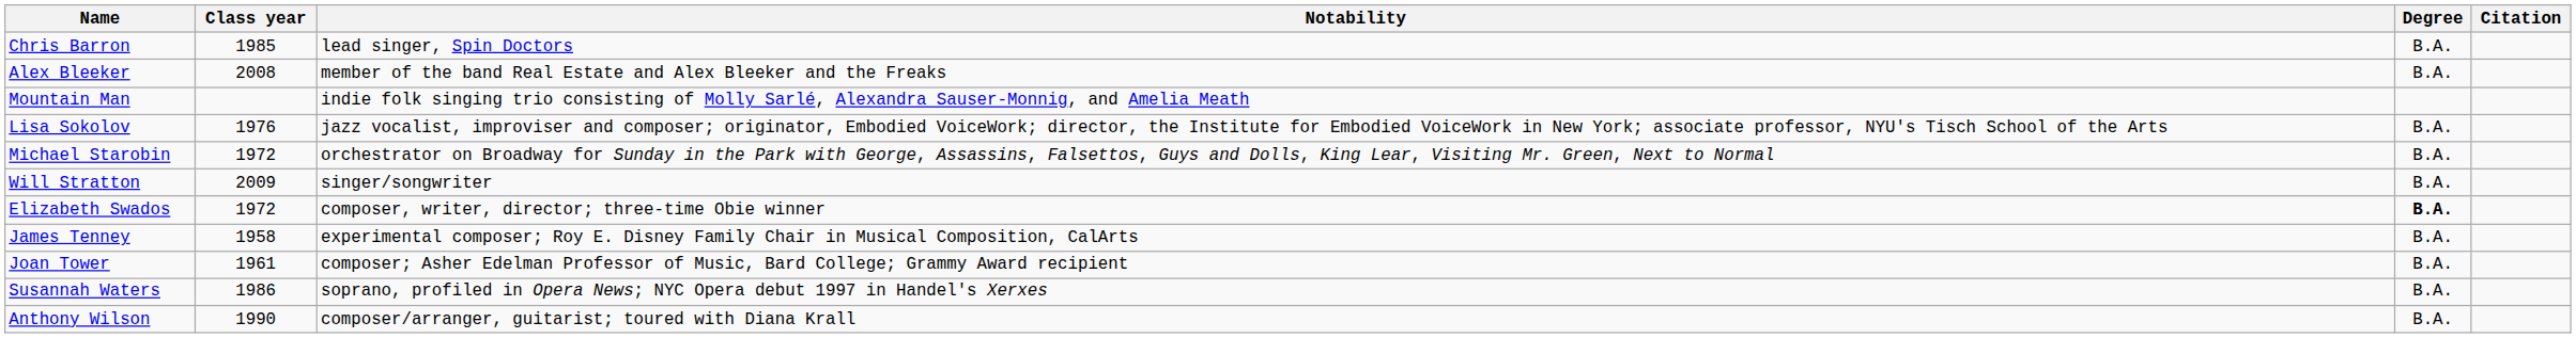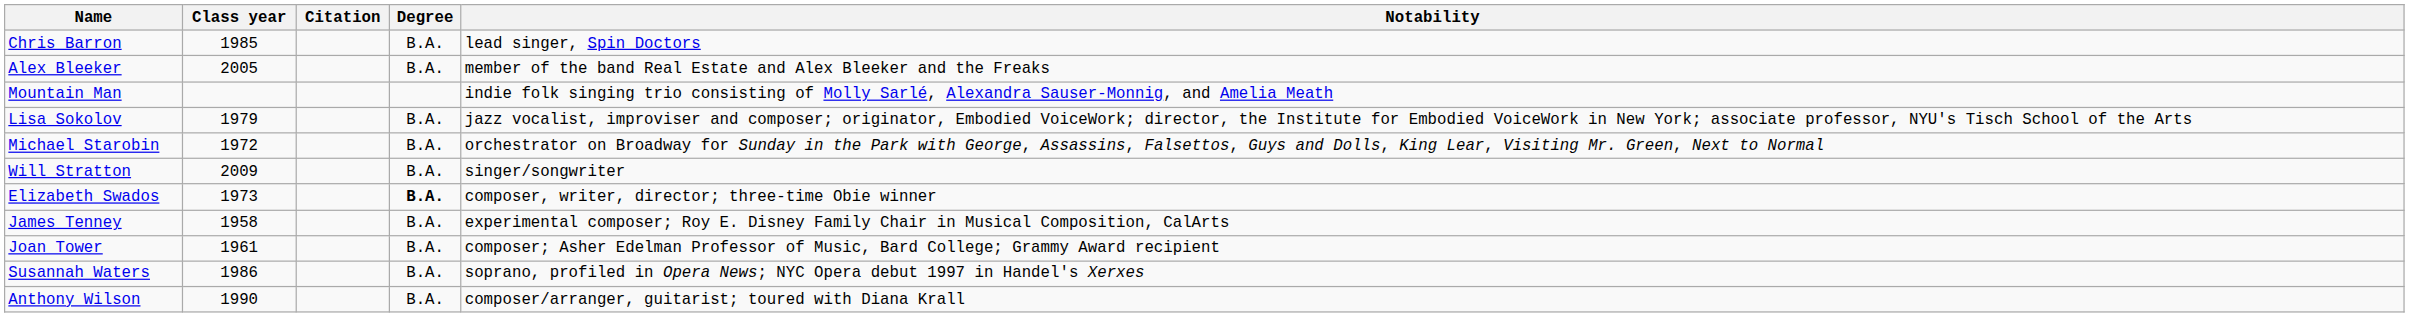columns swapped: Notability <-> Citation
Alex Bleeker | Class year: 2008 -> 2005
Lisa Sokolov | Class year: 1976 -> 1979
Elizabeth Swados | Class year: 1972 -> 1973
